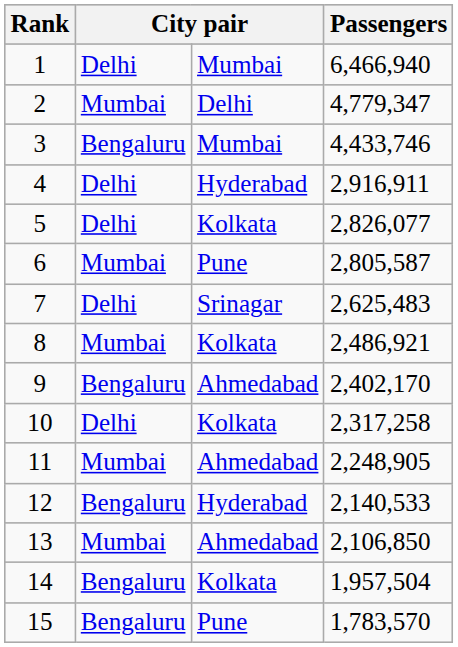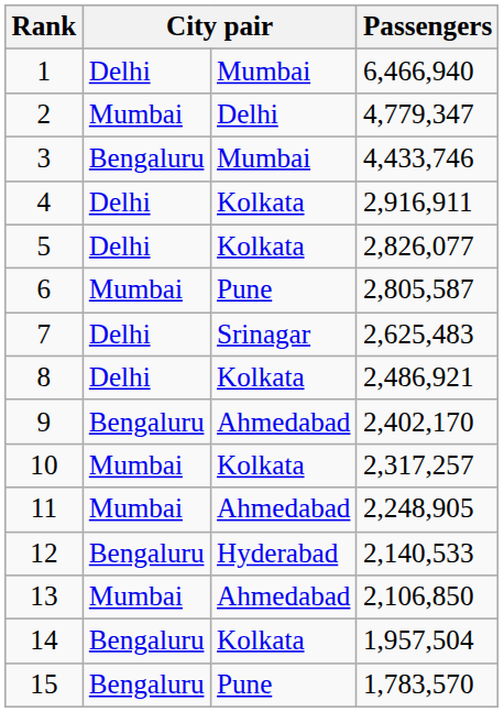4 | column 3: Hyderabad -> Kolkata
8 | column 2: Mumbai -> Delhi
10 | column 2: Delhi -> Mumbai
10 | Passengers: 2,317,258 -> 2,317,257
